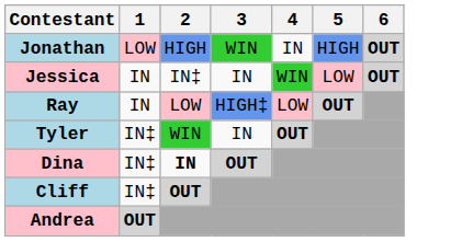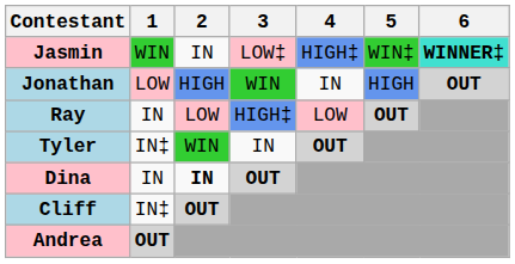+ row: Jasmin | WIN | IN | LOW‡ | HIGH‡ | WIN‡ | WINNER‡
- row: Jessica | IN | IN‡ | IN | WIN | LOW | OUT
Dina | 1: IN‡ -> IN
